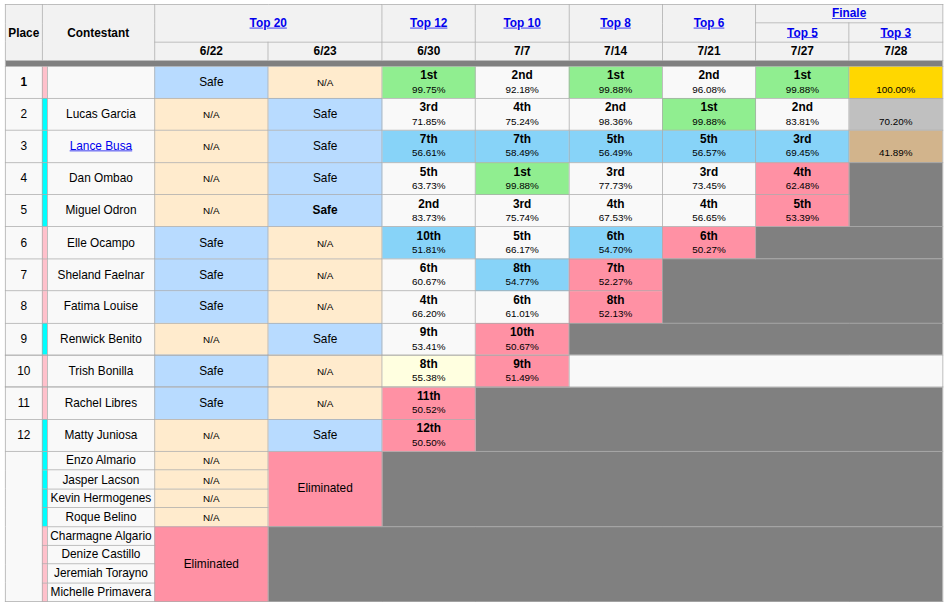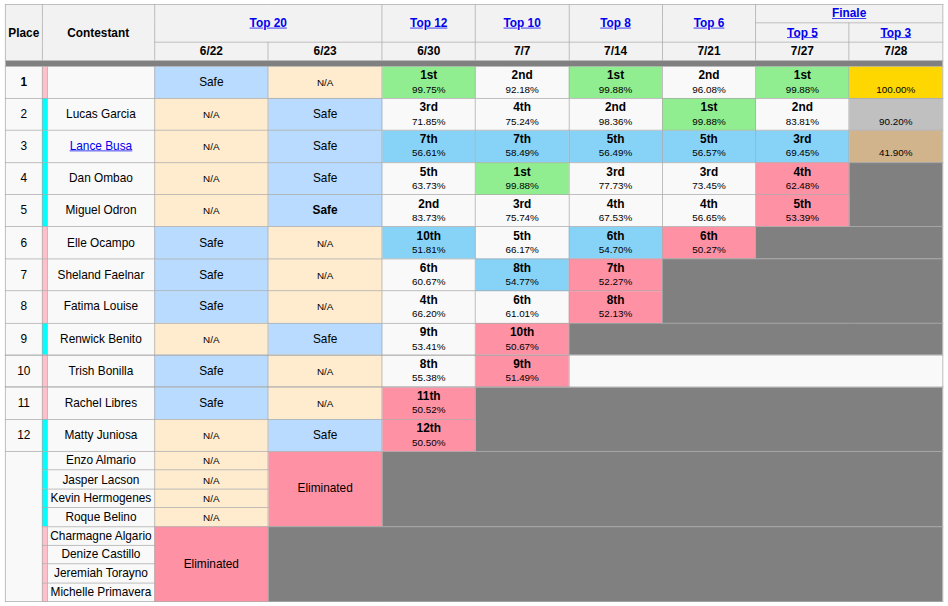Lucas Garcia | Finale / Top 3 / 7/28: 70.20% -> 90.20%
Lance Busa | Finale / Top 3 / 7/28: 41.89% -> 41.90%
Trish Bonilla | Top 12 / 6/30: lightyellow background -> no background
